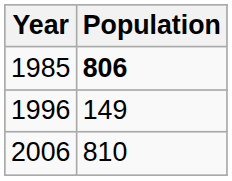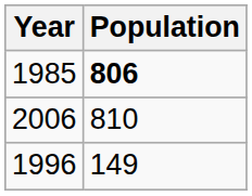rows swapped: 1996 <-> 2006
